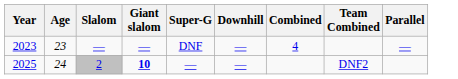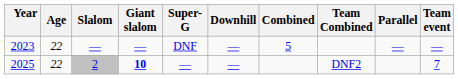+ column: Team event | — | 7
2023 | Age: 23 -> 22
2023 | Combined: 4 -> 5
2025 | Age: 24 -> 22
